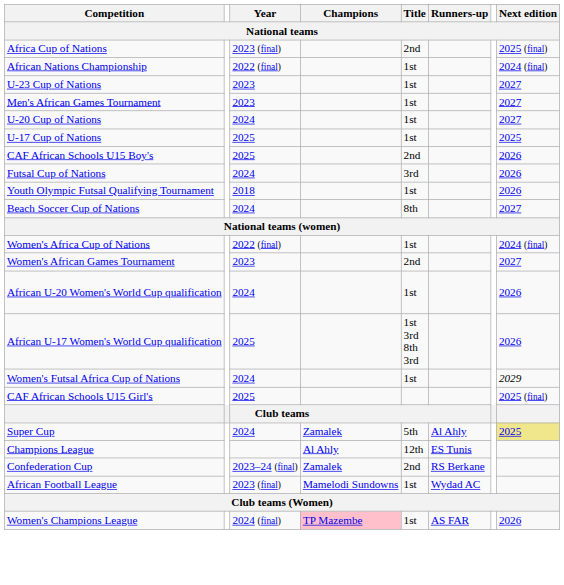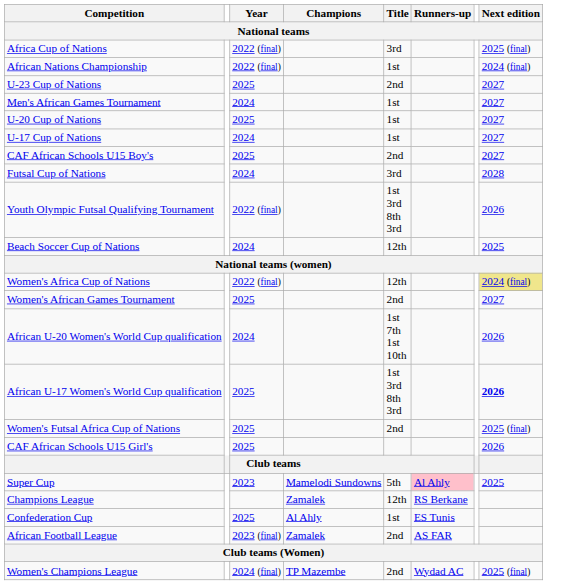Africa Cup of Nations | Year: 2023 (final) -> 2022 (final)
Africa Cup of Nations | Title: 2nd -> 3rd
U-23 Cup of Nations | Year: 2023 -> 2025
U-23 Cup of Nations | Title: 1st -> 2nd
Men's African Games Tournament | Year: 2023 -> 2024
U-20 Cup of Nations | Year: 2024 -> 2025
U-17 Cup of Nations | Year: 2025 -> 2024
U-17 Cup of Nations | Next edition: 2025 -> 2027
CAF African Schools U15 Boy's | Next edition: 2026 -> 2027
Futsal Cup of Nations | Next edition: 2026 -> 2028
Youth Olympic Futsal Qualifying Tournament | Year: 2018 -> 2022 (final)
Youth Olympic Futsal Qualifying Tournament | Title: 1st -> 1st 3rd 8th 3rd
Beach Soccer Cup of Nations | Title: 8th -> 12th
Beach Soccer Cup of Nations | Next edition: 2027 -> 2025
Women's Africa Cup of Nations | Title: 1st -> 12th
Women's Africa Cup of Nations | Next edition: no background -> khaki background
Women's African Games Tournament | Year: 2023 -> 2025
African U-20 Women's World Cup qualification | Title: 1st -> 1st 7th 1st 10th
African U-17 Women's World Cup qualification | Next edition: normal -> bold
Women's Futsal Africa Cup of Nations | Year: 2024 -> 2025
Women's Futsal Africa Cup of Nations | Title: 1st -> 2nd
Women's Futsal Africa Cup of Nations | Next edition: 2029 -> 2025 (final)
CAF African Schools U15 Girl's | Next edition: 2025 (final) -> 2026
Super Cup | Year: 2024 -> 2023
Super Cup | Champions: Zamalek -> Mamelodi Sundowns
Super Cup | Runners-up: no background -> pink background
Super Cup | Next edition: khaki background -> no background
Champions League | Champions: Al Ahly -> Zamalek
Champions League | Runners-up: ES Tunis -> RS Berkane
Confederation Cup | Year: 2023–24 (final) -> 2025
Confederation Cup | Champions: Zamalek -> Al Ahly
Confederation Cup | Title: 2nd -> 1st
Confederation Cup | Runners-up: RS Berkane -> ES Tunis
African Football League | Champions: Mamelodi Sundowns -> Zamalek
African Football League | Title: 1st -> 2nd
African Football League | Runners-up: Wydad AC -> AS FAR
Women's Champions League | Champions: pink background -> no background
Women's Champions League | Title: 1st -> 2nd
Women's Champions League | Runners-up: AS FAR -> Wydad AC
Women's Champions League | Next edition: 2026 -> 2025 (final)
